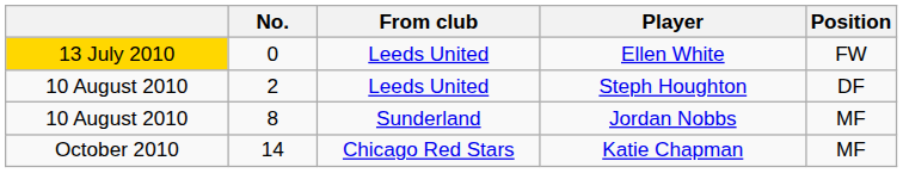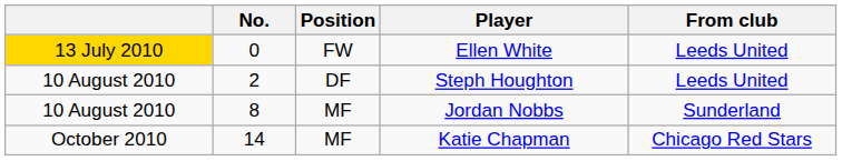columns swapped: Position <-> From club
